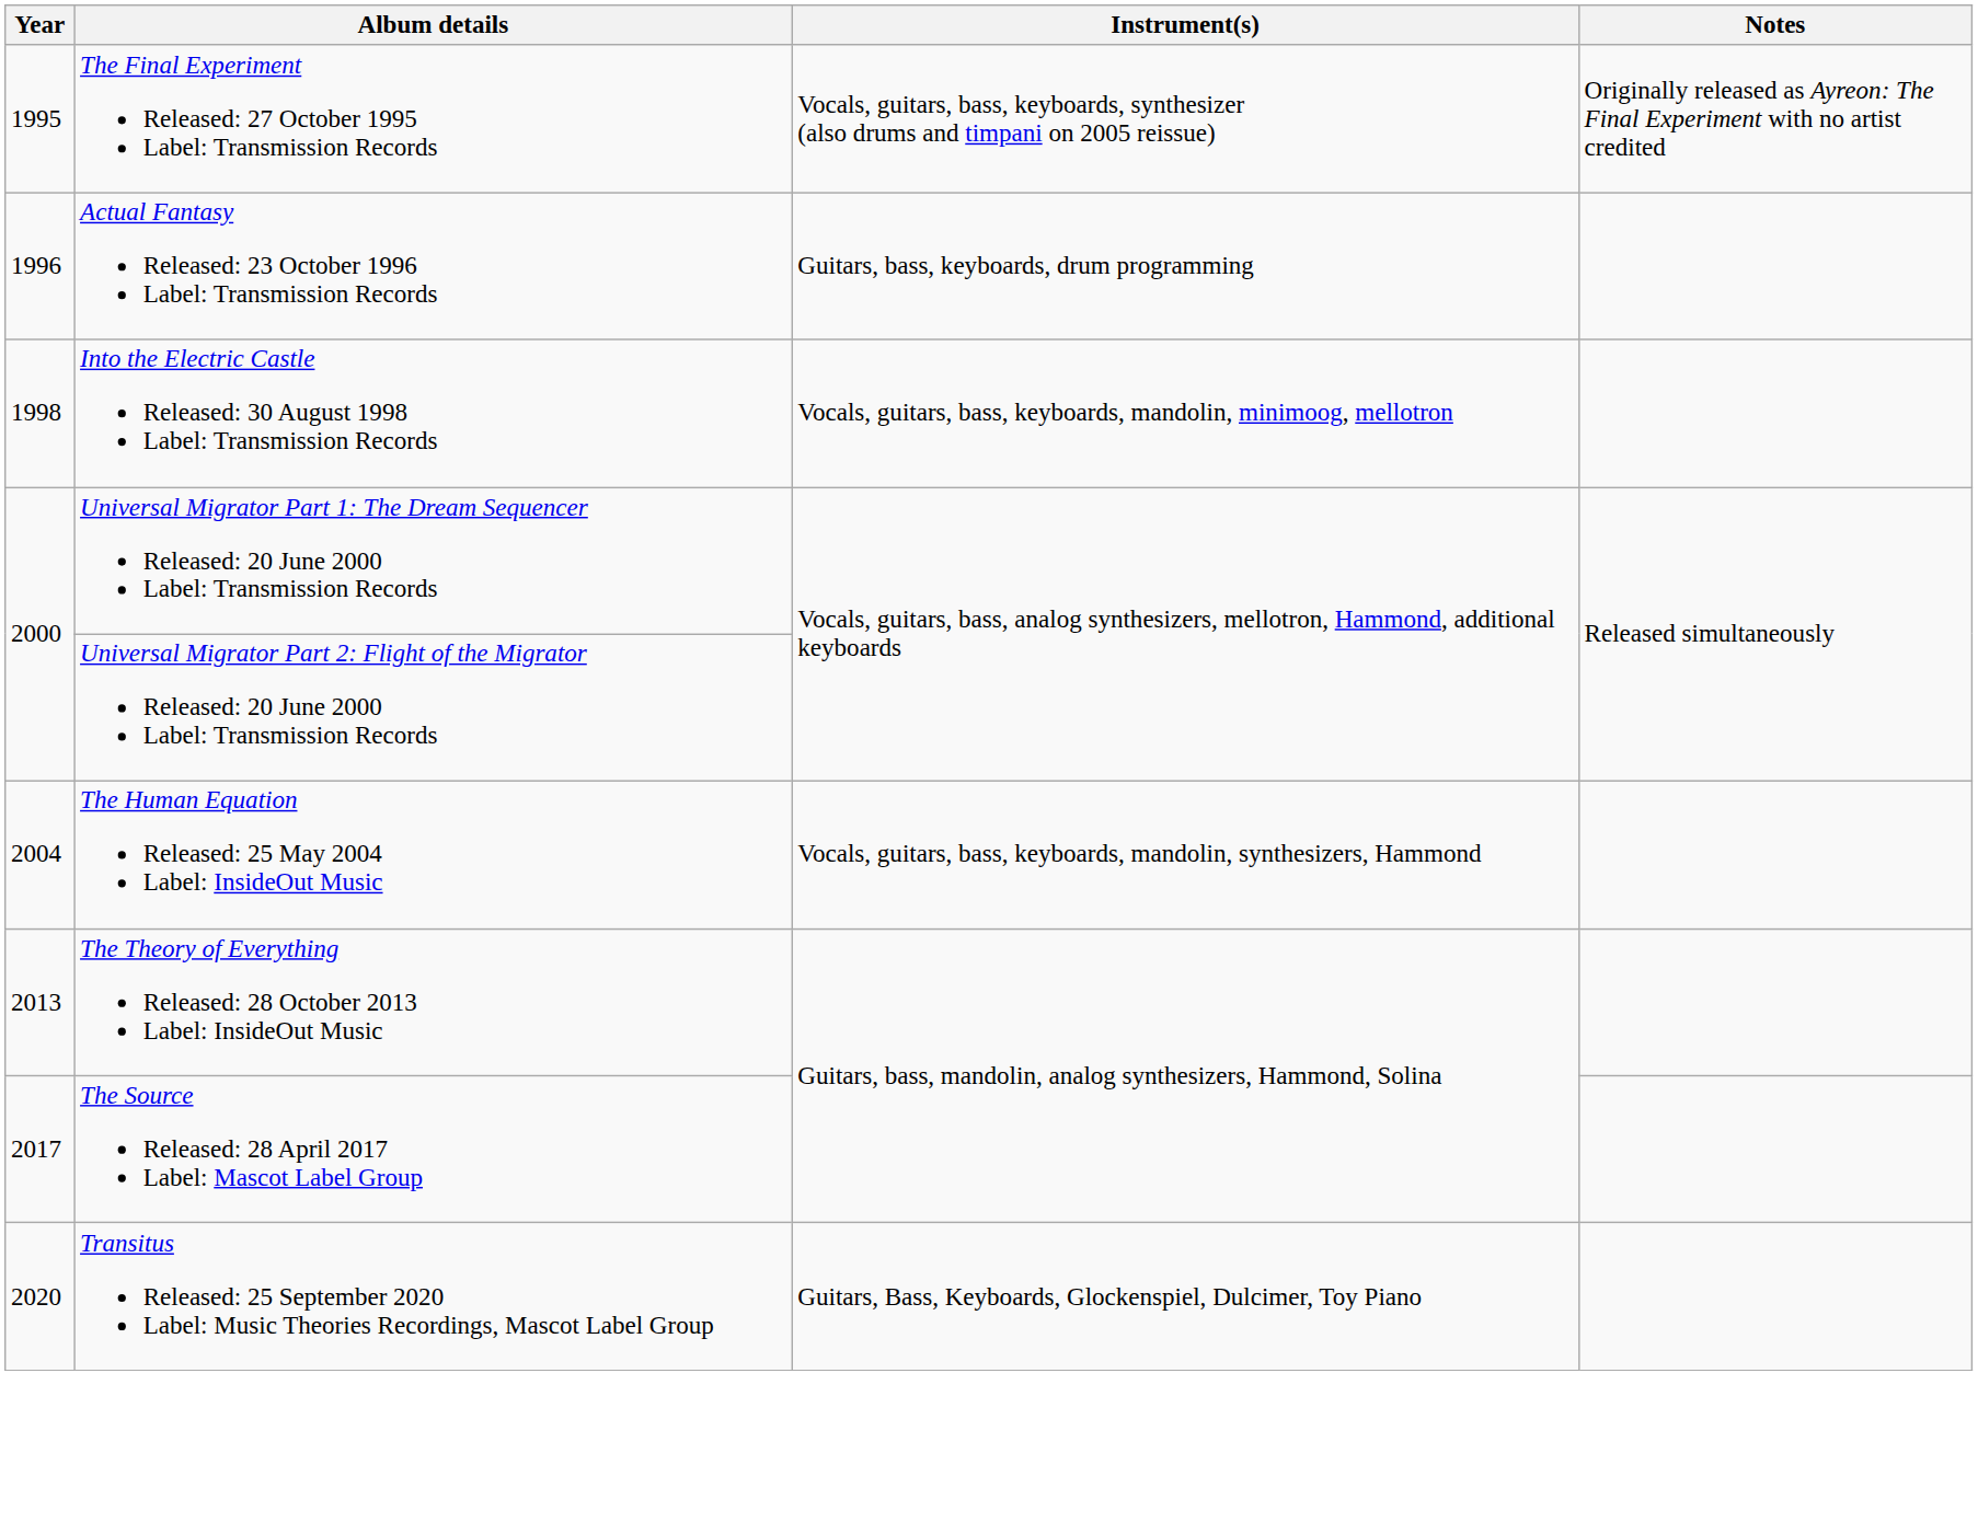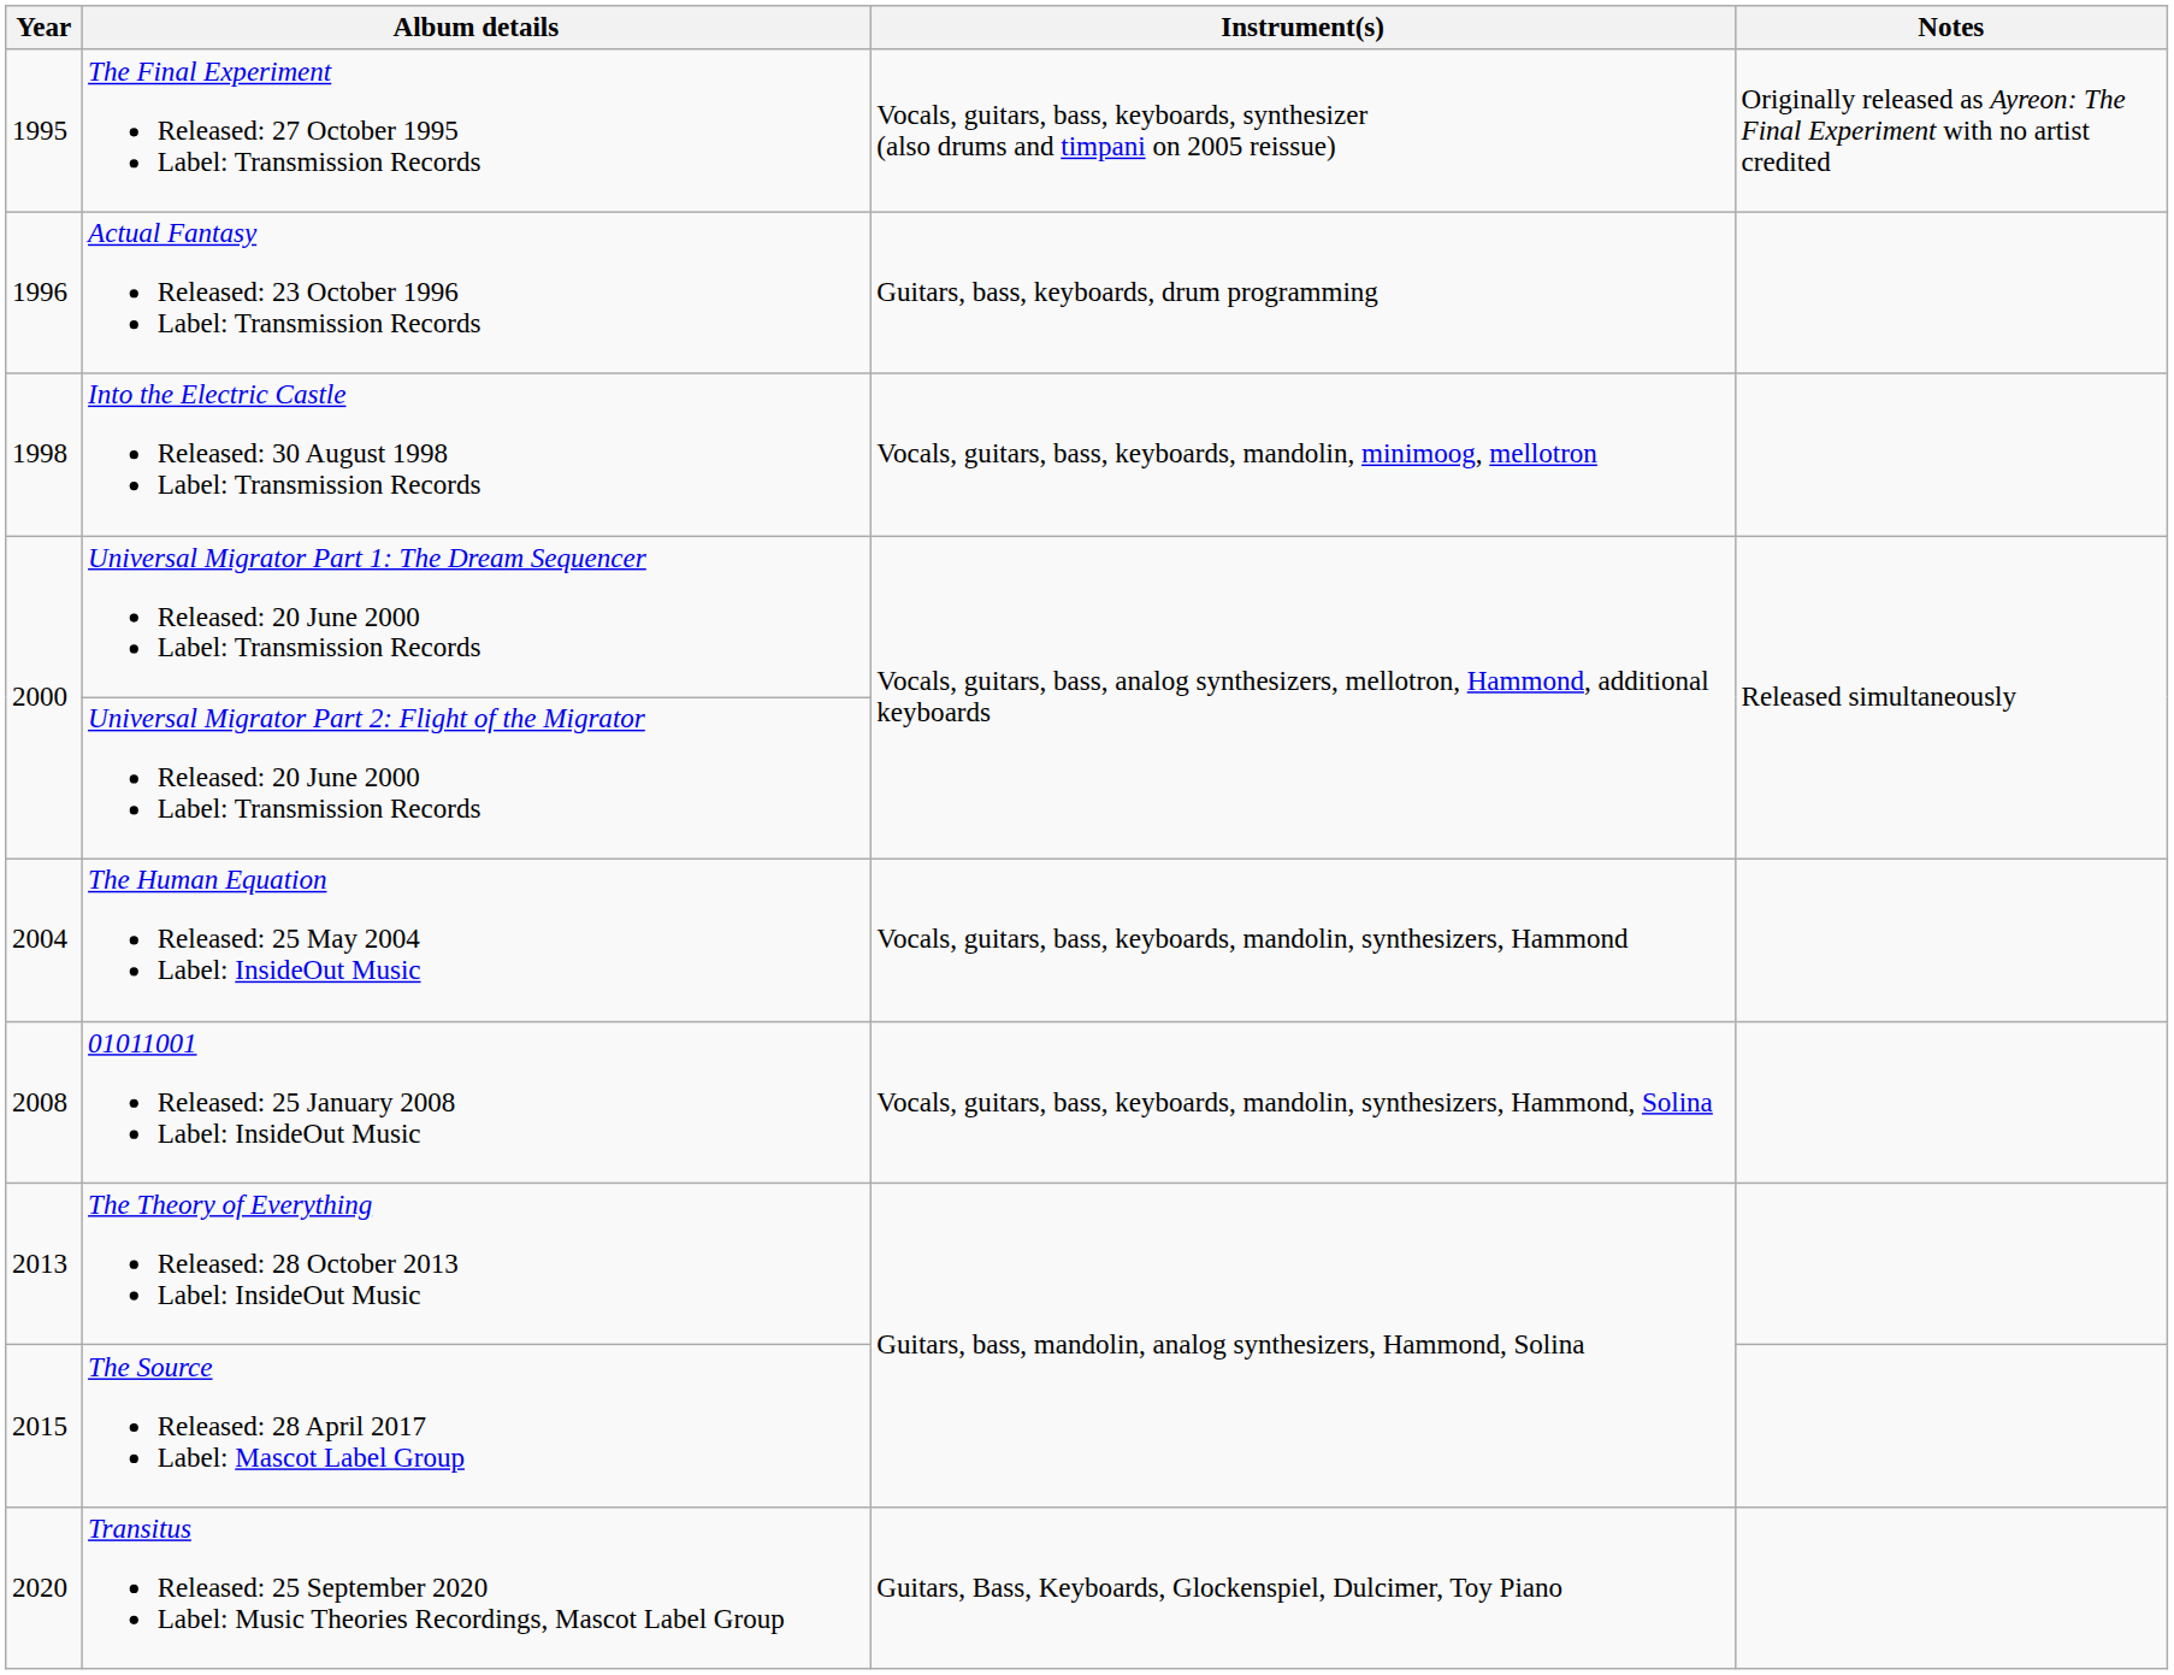+ row: 2008 | 01011001 Released: 25 January 2008 Label: InsideOut Music | Vocals, guitars, bass, keyboards, mandolin, synthesizers, Hammond, Solina
The Source Released: 28 April 2017 Label: Mascot Label Group | Year: 2017 -> 2015
